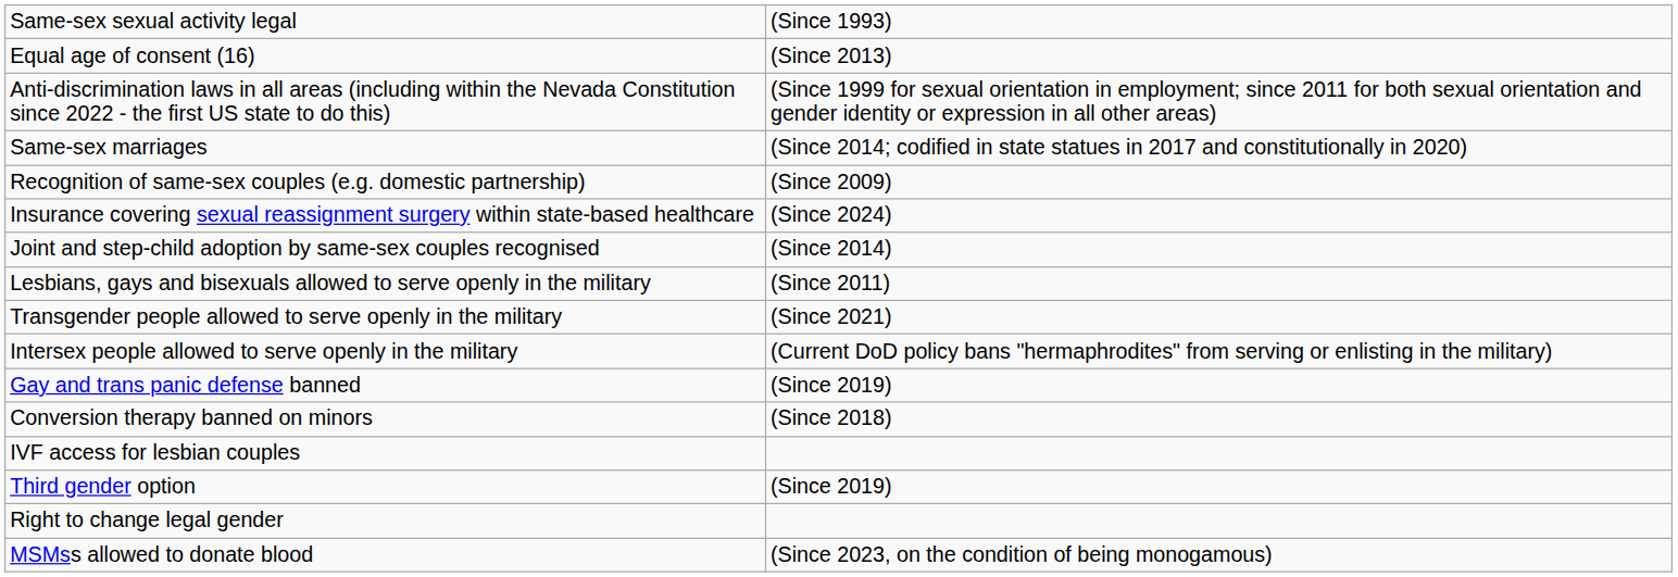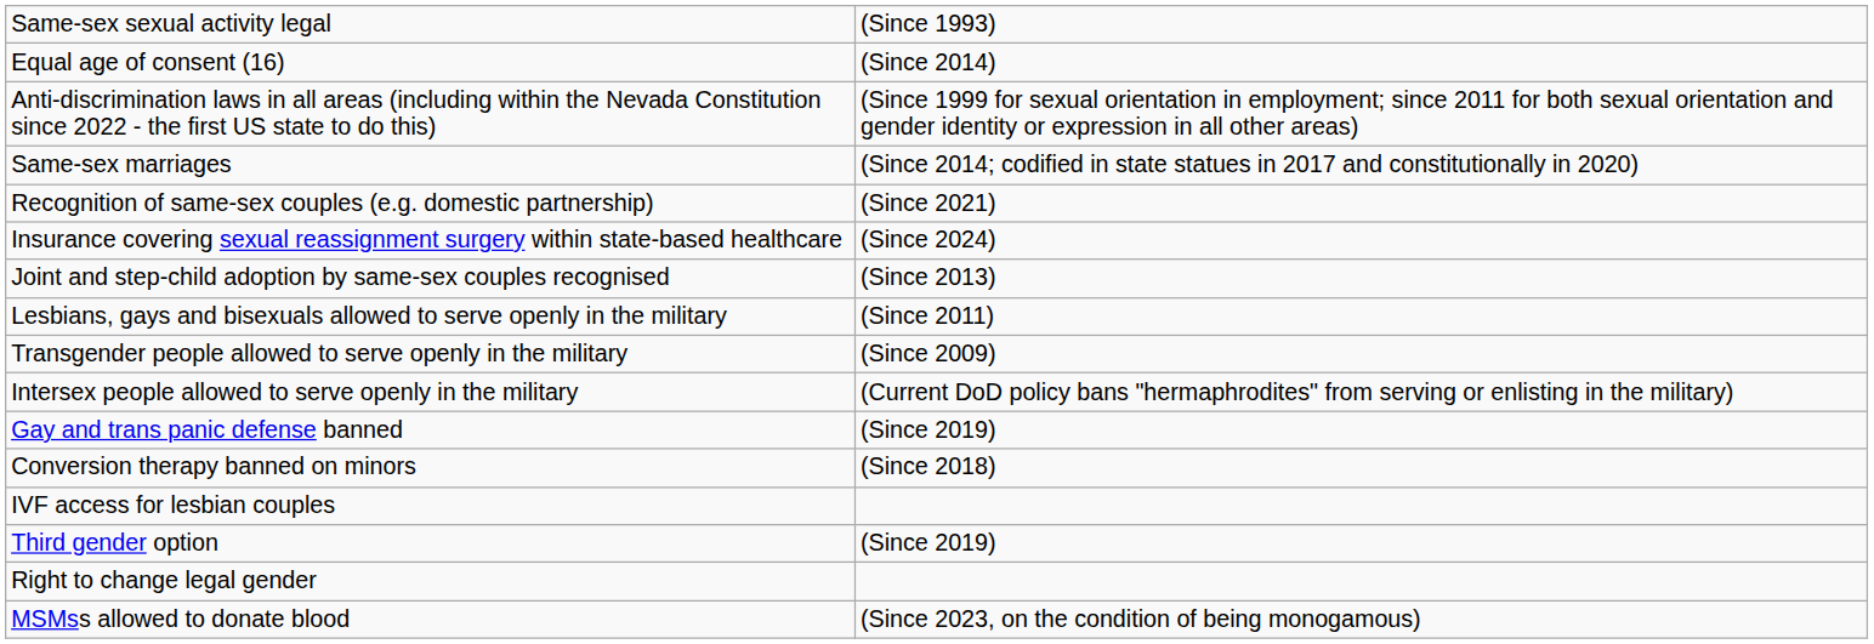Equal age of consent (16) | column 2: (Since 2013) -> (Since 2014)
Recognition of same-sex couples (e.g. domestic partnership) | column 2: (Since 2009) -> (Since 2021)
Joint and step-child adoption by same-sex couples recognised | column 2: (Since 2014) -> (Since 2013)
Transgender people allowed to serve openly in the military | column 2: (Since 2021) -> (Since 2009)
